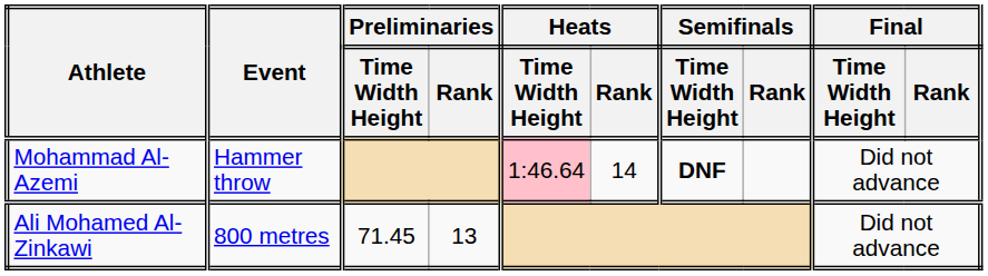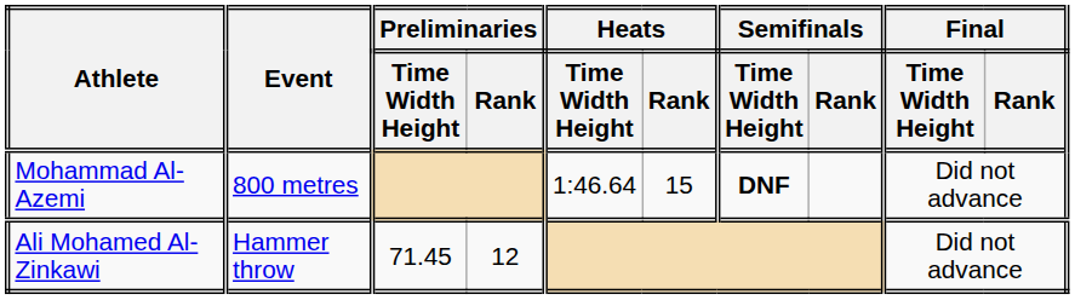Mohammad Al-Azemi | Event: Hammer throw -> 800 metres
Mohammad Al-Azemi | Heats / Time Width Height: pink background -> no background
Mohammad Al-Azemi | Heats / Rank: 14 -> 15
Ali Mohamed Al-Zinkawi | Event: 800 metres -> Hammer throw
Ali Mohamed Al-Zinkawi | Preliminaries / Rank: 13 -> 12
